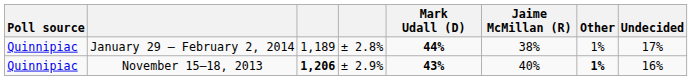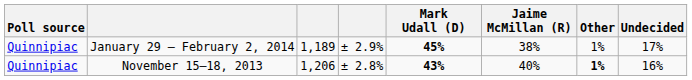January 29 – February 2, 2014 | column 4: ± 2.8% -> ± 2.9%
January 29 – February 2, 2014 | Mark Udall (D): 44% -> 45%
November 15–18, 2013 | column 3: bold -> normal
November 15–18, 2013 | column 4: ± 2.9% -> ± 2.8%
